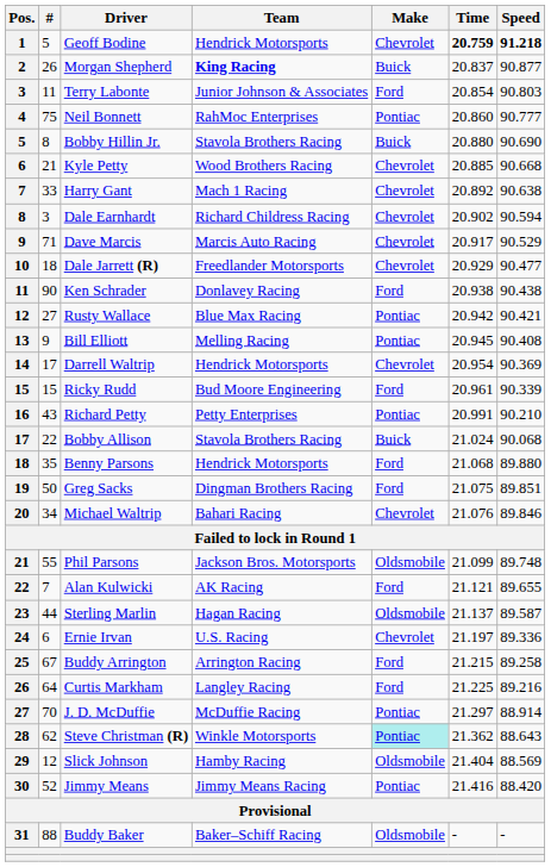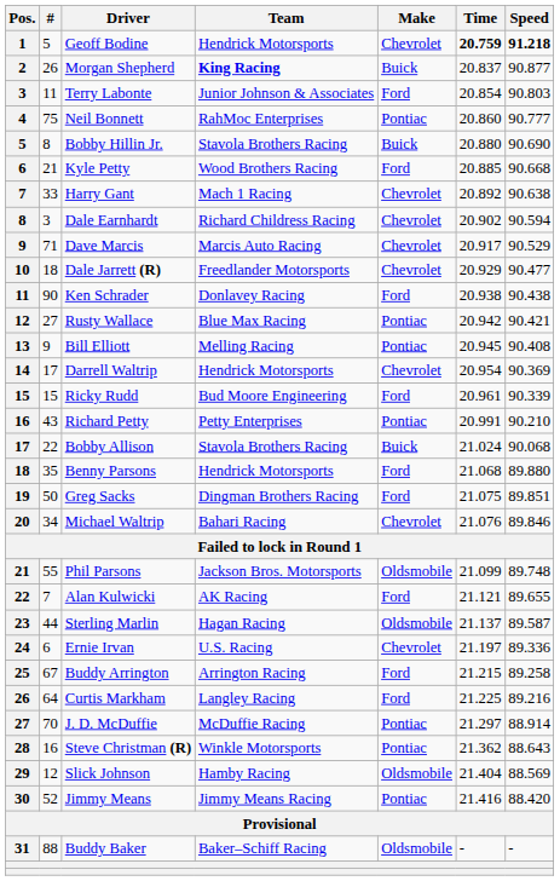Kyle Petty | Make: Chevrolet -> Ford
Steve Christman (R) | #: 62 -> 16
Steve Christman (R) | Make: paleturquoise background -> no background
